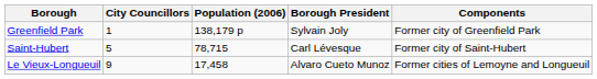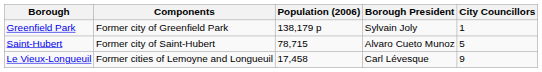columns swapped: Components <-> City Councillors
Saint-Hubert | Borough President: Carl Lévesque -> Alvaro Cueto Munoz
Le Vieux-Longueuil | Borough President: Alvaro Cueto Munoz -> Carl Lévesque
